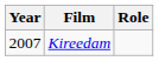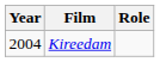Kireedam | Year: 2007 -> 2004
